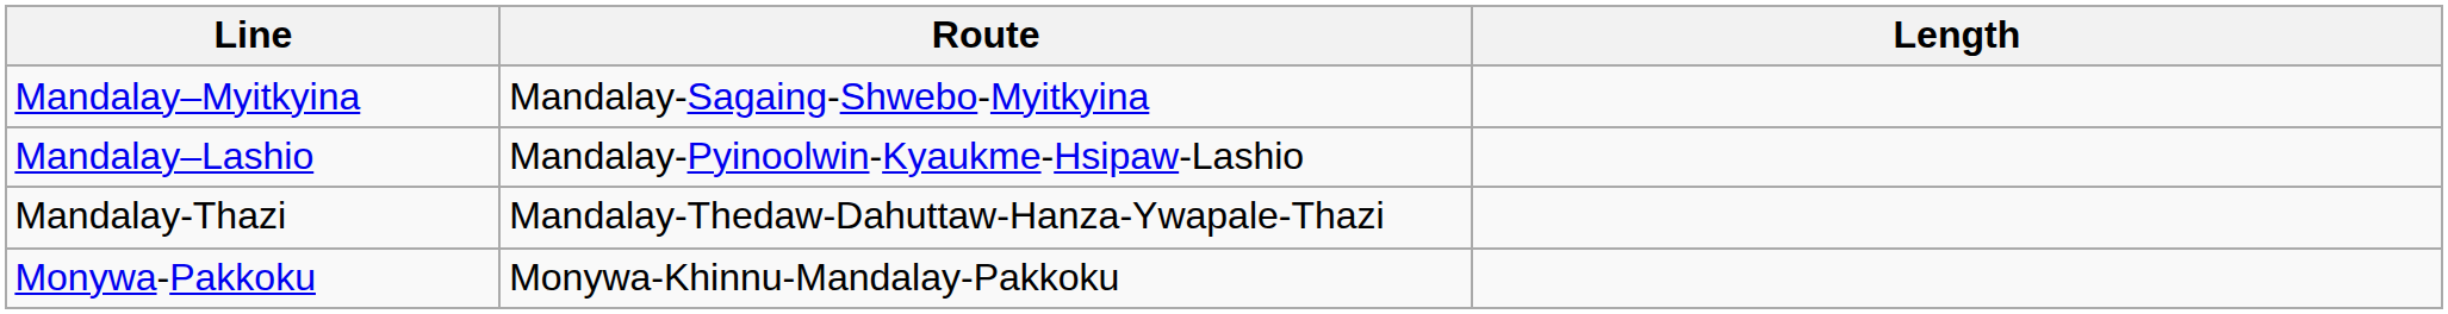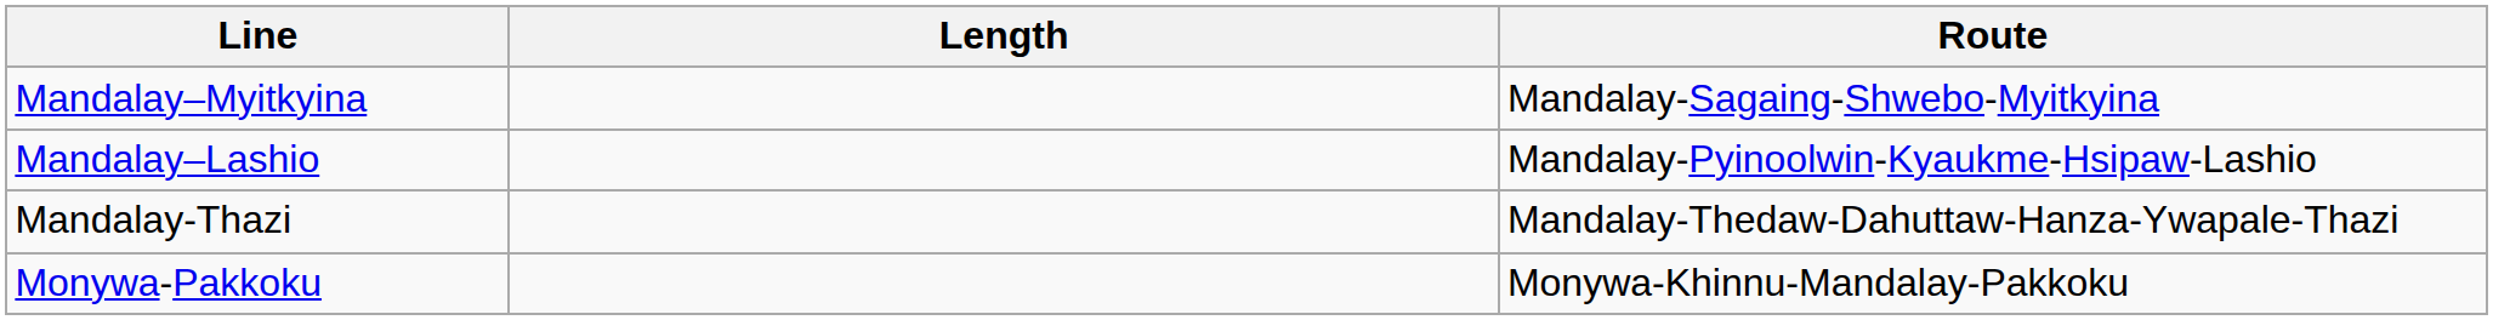columns swapped: Route <-> Length
